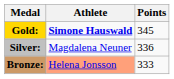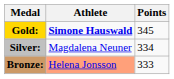Silver: | Points: 336 -> 334
